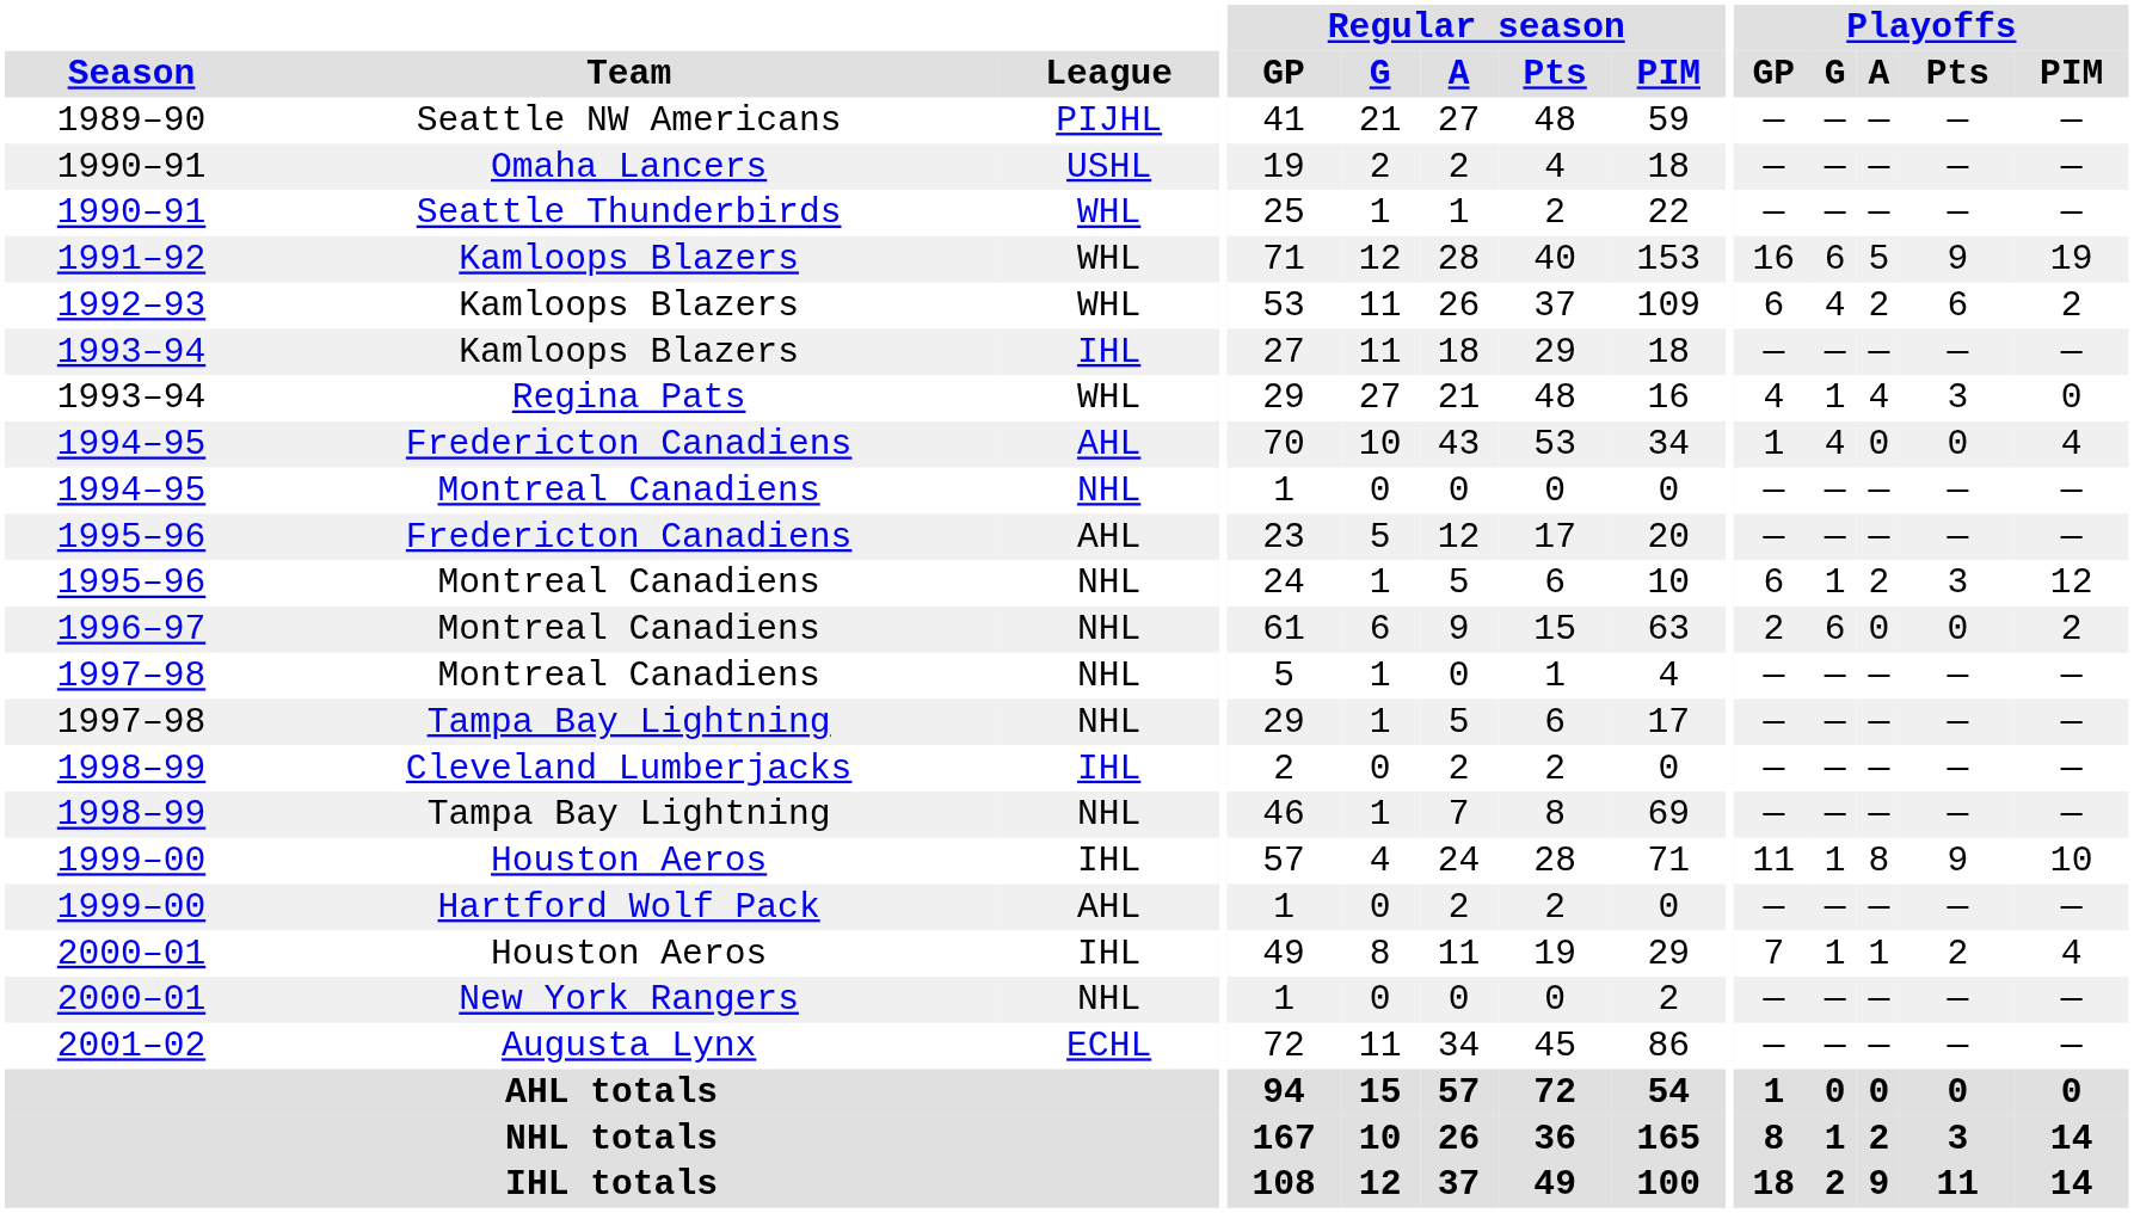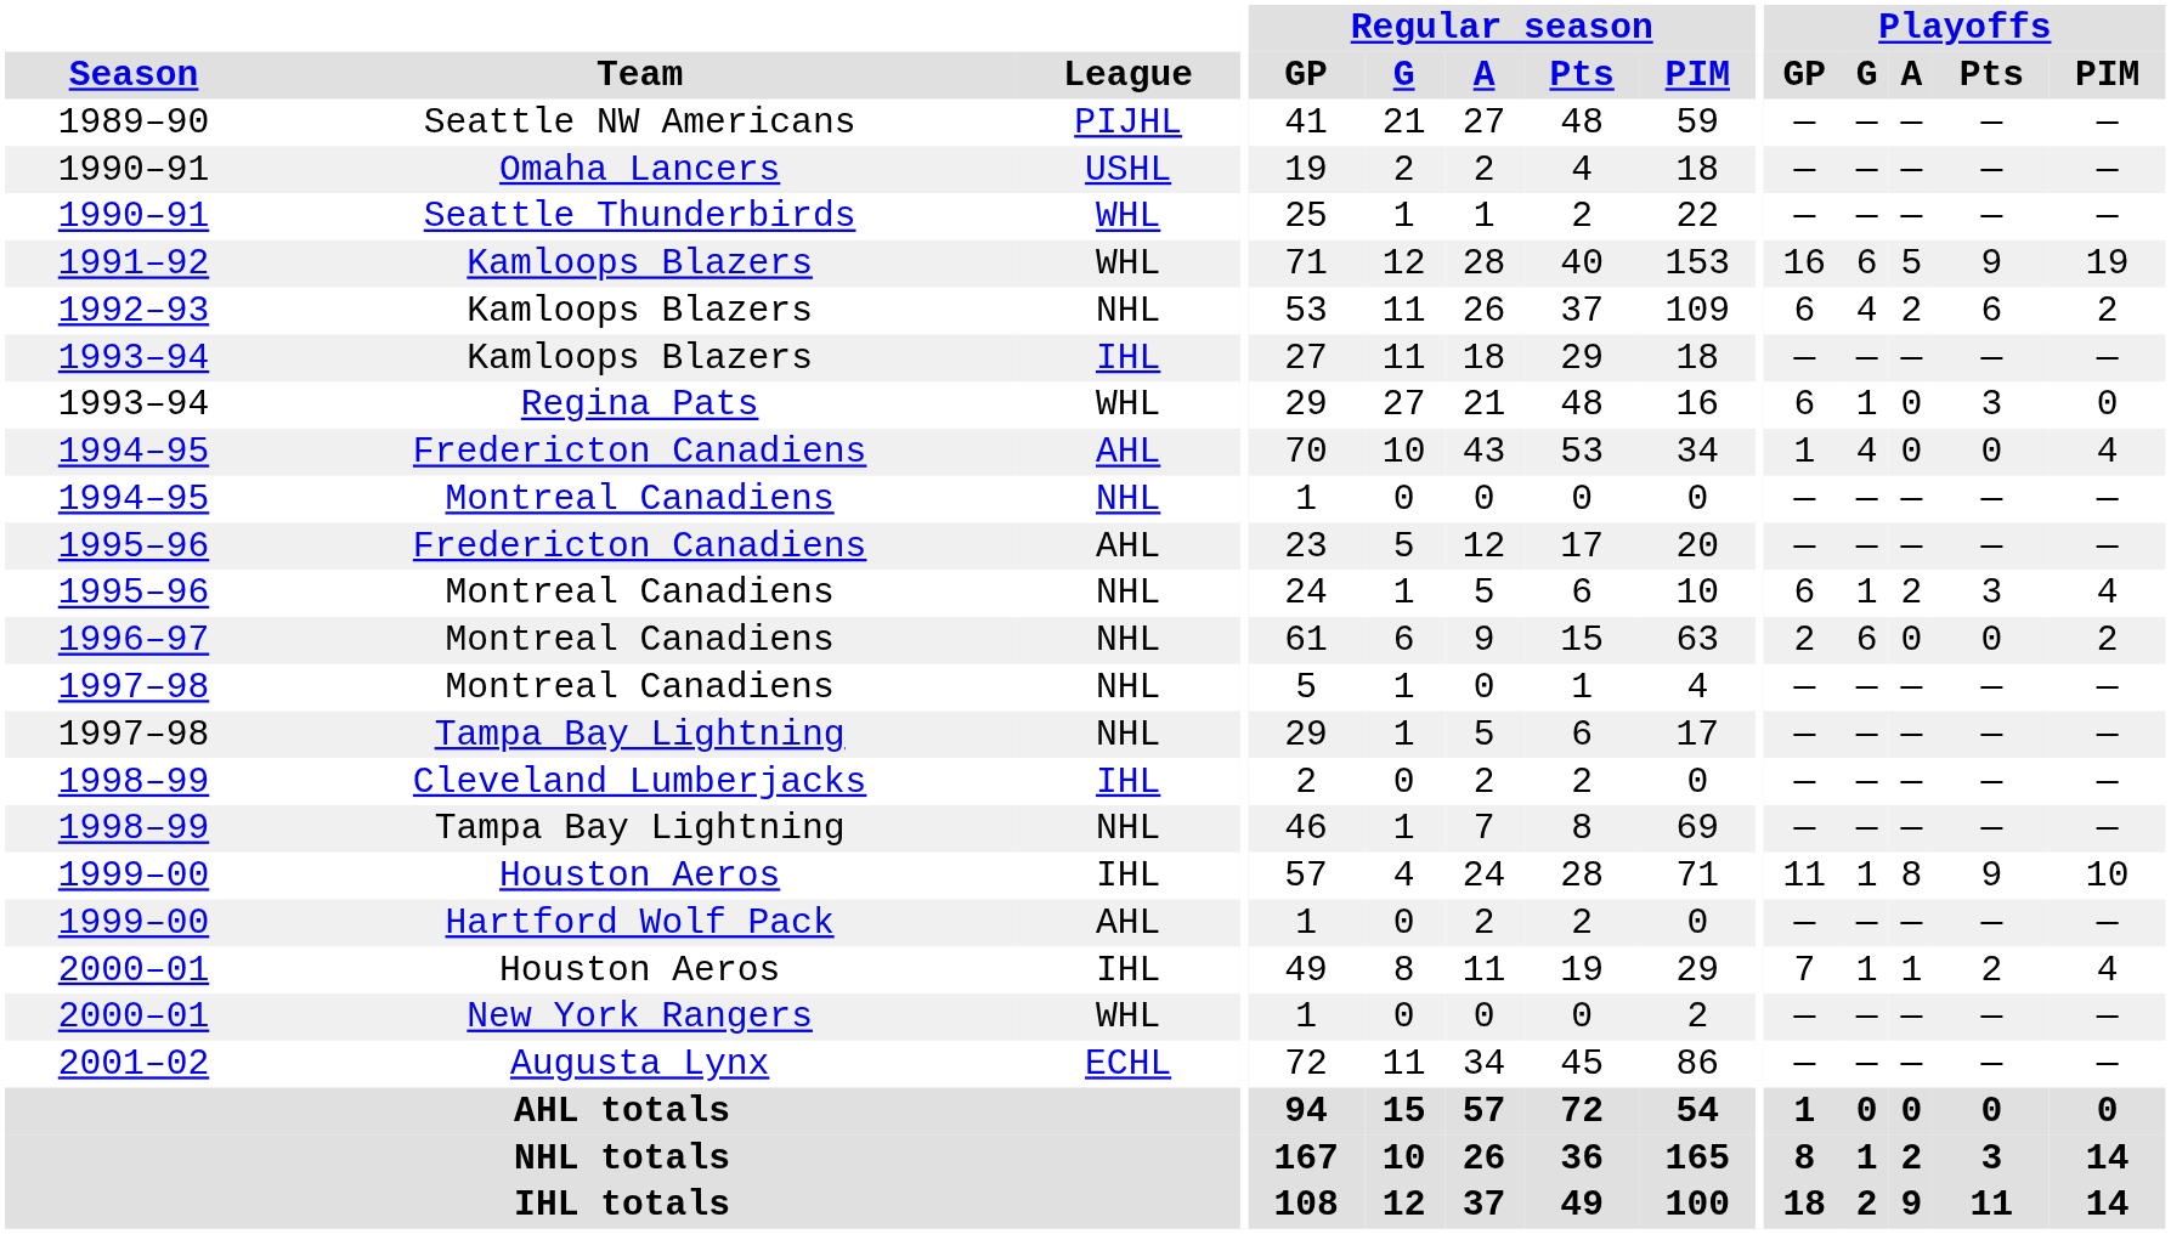1992–93 | League: WHL -> NHL
1993–94 / Regina Pats | Playoffs / GP: 4 -> 6
1993–94 / Regina Pats | Playoffs / A: 4 -> 0
1995–96 / Montreal Canadiens | Playoffs / PIM: 12 -> 4
2000–01 / New York Rangers | League: NHL -> WHL
